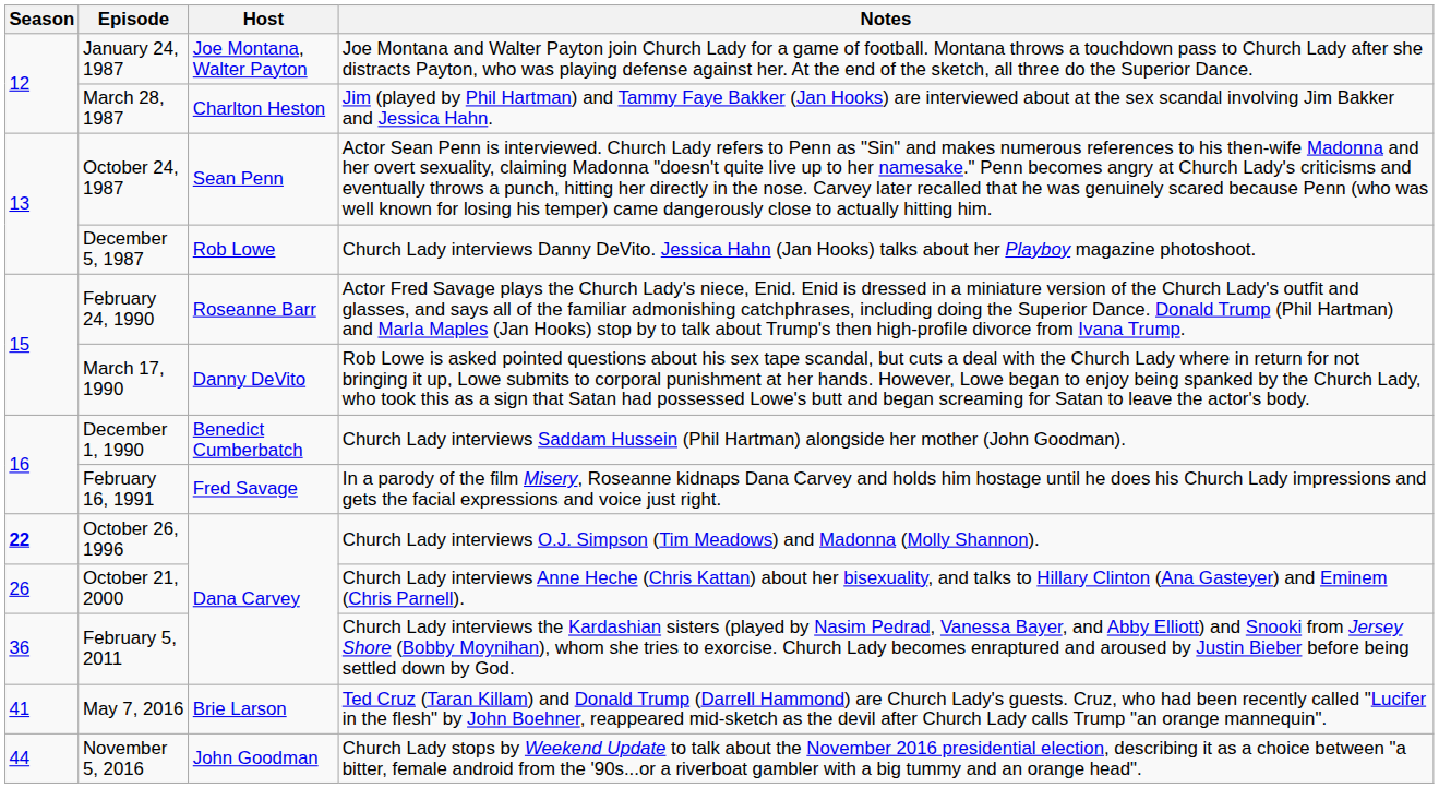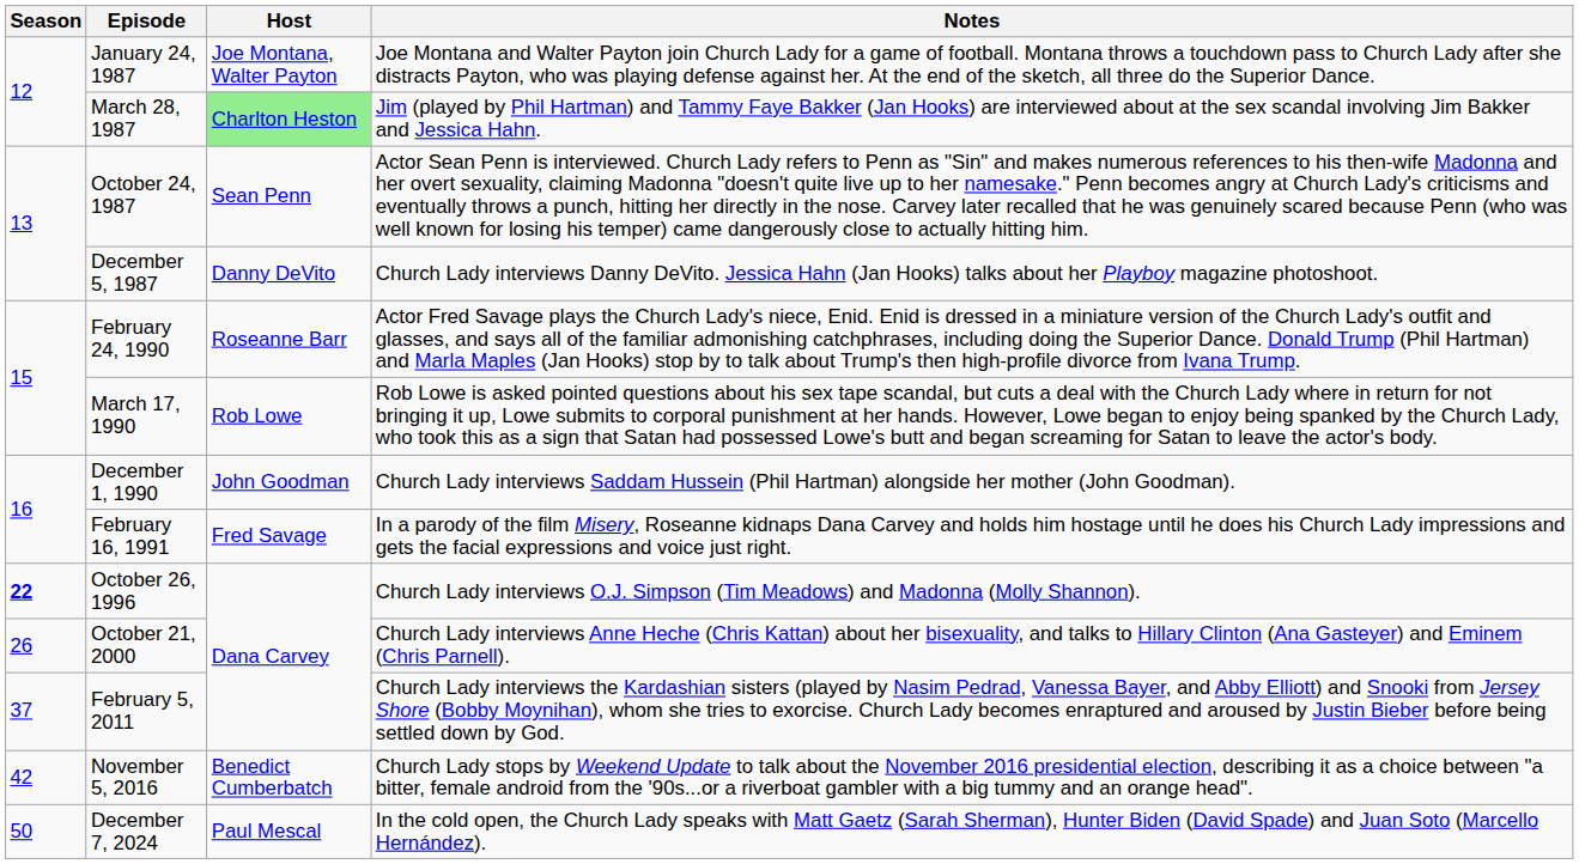March 28, 1987 | Host: no background -> lightgreen background
December 5, 1987 | Host: Rob Lowe -> Danny DeVito
March 17, 1990 | Host: Danny DeVito -> Rob Lowe
December 1, 1990 | Host: Benedict Cumberbatch -> John Goodman
February 5, 2011 | Season: 36 -> 37
- row: 41 | May 7, 2016 | Brie Larson | Ted Cruz (Taran Killam) and Donald Trump (Darrell Hammond) are Church Lady's guests. Cruz, who had been recently called "Lucifer in the flesh" by John Boehner, reappeared mid-sketch as the devil after Church Lady calls Trump "an orange mannequin".
November 5, 2016 | Season: 44 -> 42
November 5, 2016 | Host: John Goodman -> Benedict Cumberbatch
+ row: 50 | December 7, 2024 | Paul Mescal | In the cold open, the Church Lady speaks with Matt Gaetz (Sarah Sherman), Hunter Biden (David Spade) and Juan Soto (Marcello Hernández).
